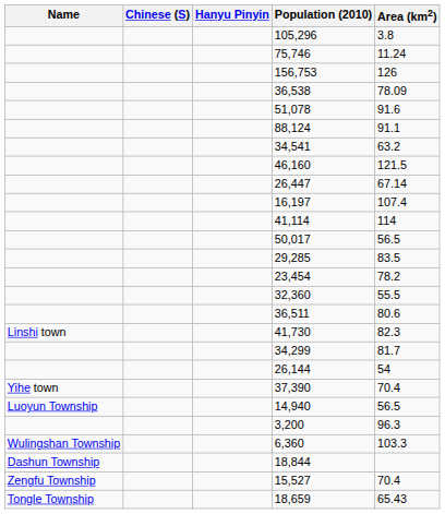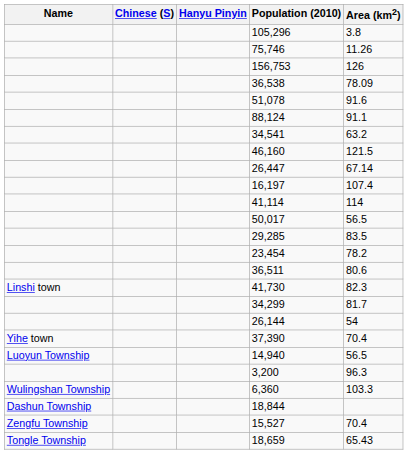75,746 | Area (km2): 11.24 -> 11.26
- row: 32,360 | 55.5
